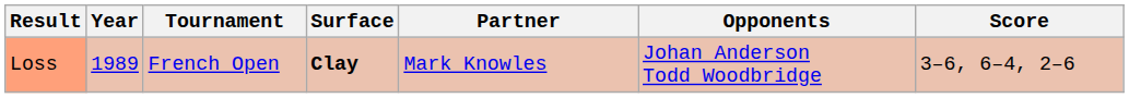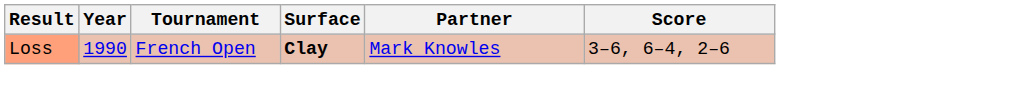- column: Opponents | Johan Anderson Todd Woodbridge
Loss | Year: 1989 -> 1990
